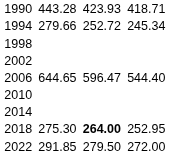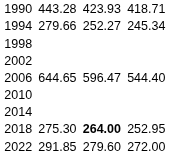1994 | column 5: 252.72 -> 252.27
2022 | column 5: 279.50 -> 279.60
